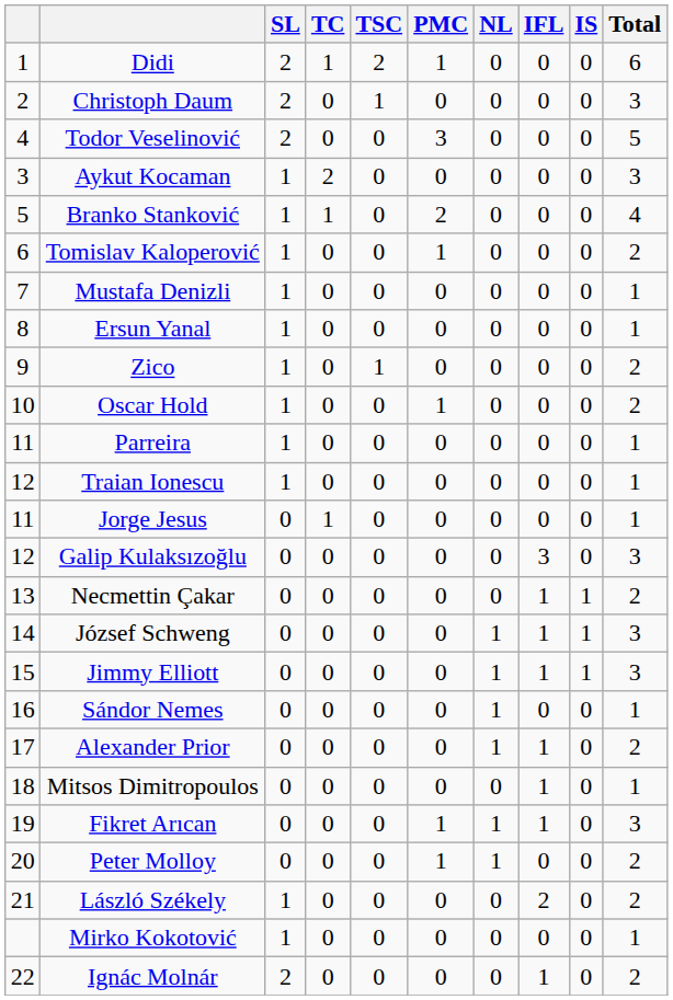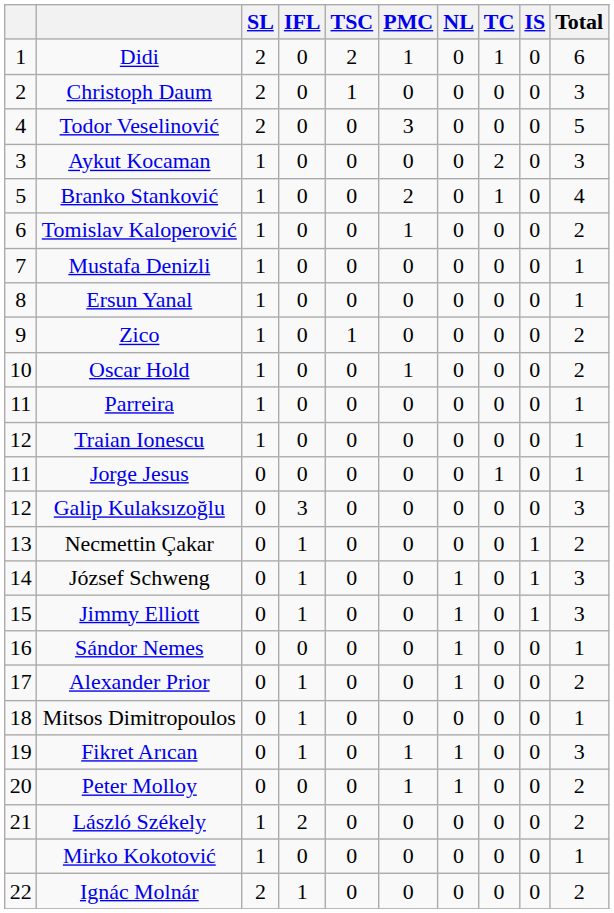columns swapped: TC <-> IFL
